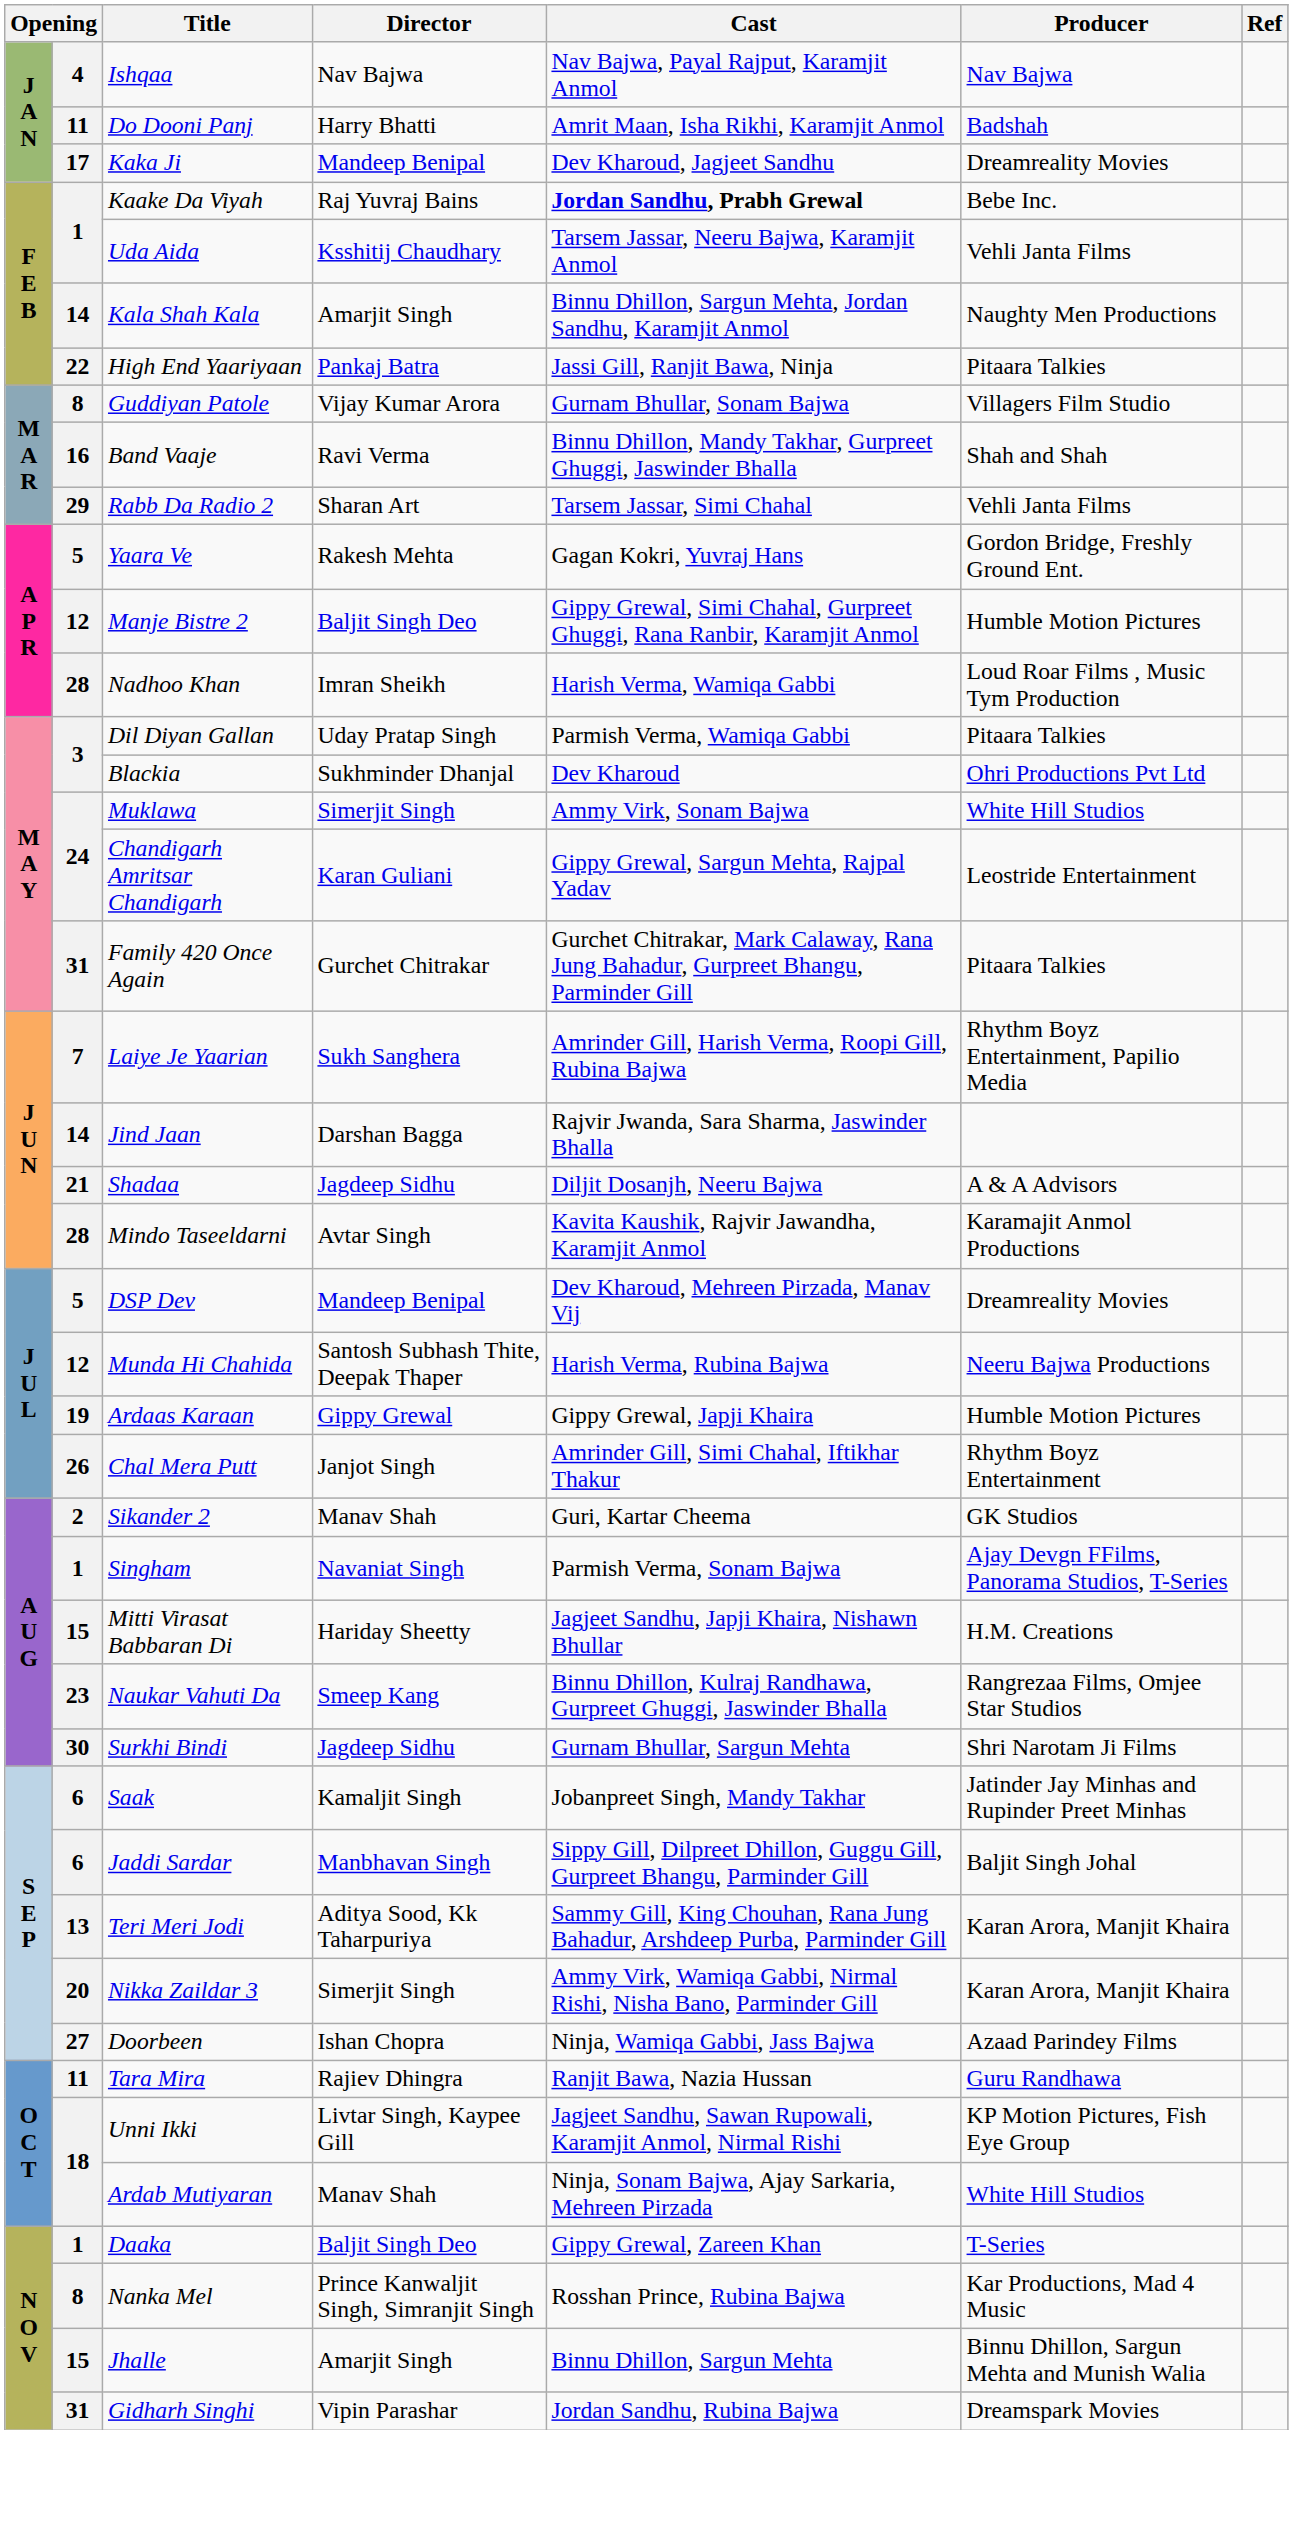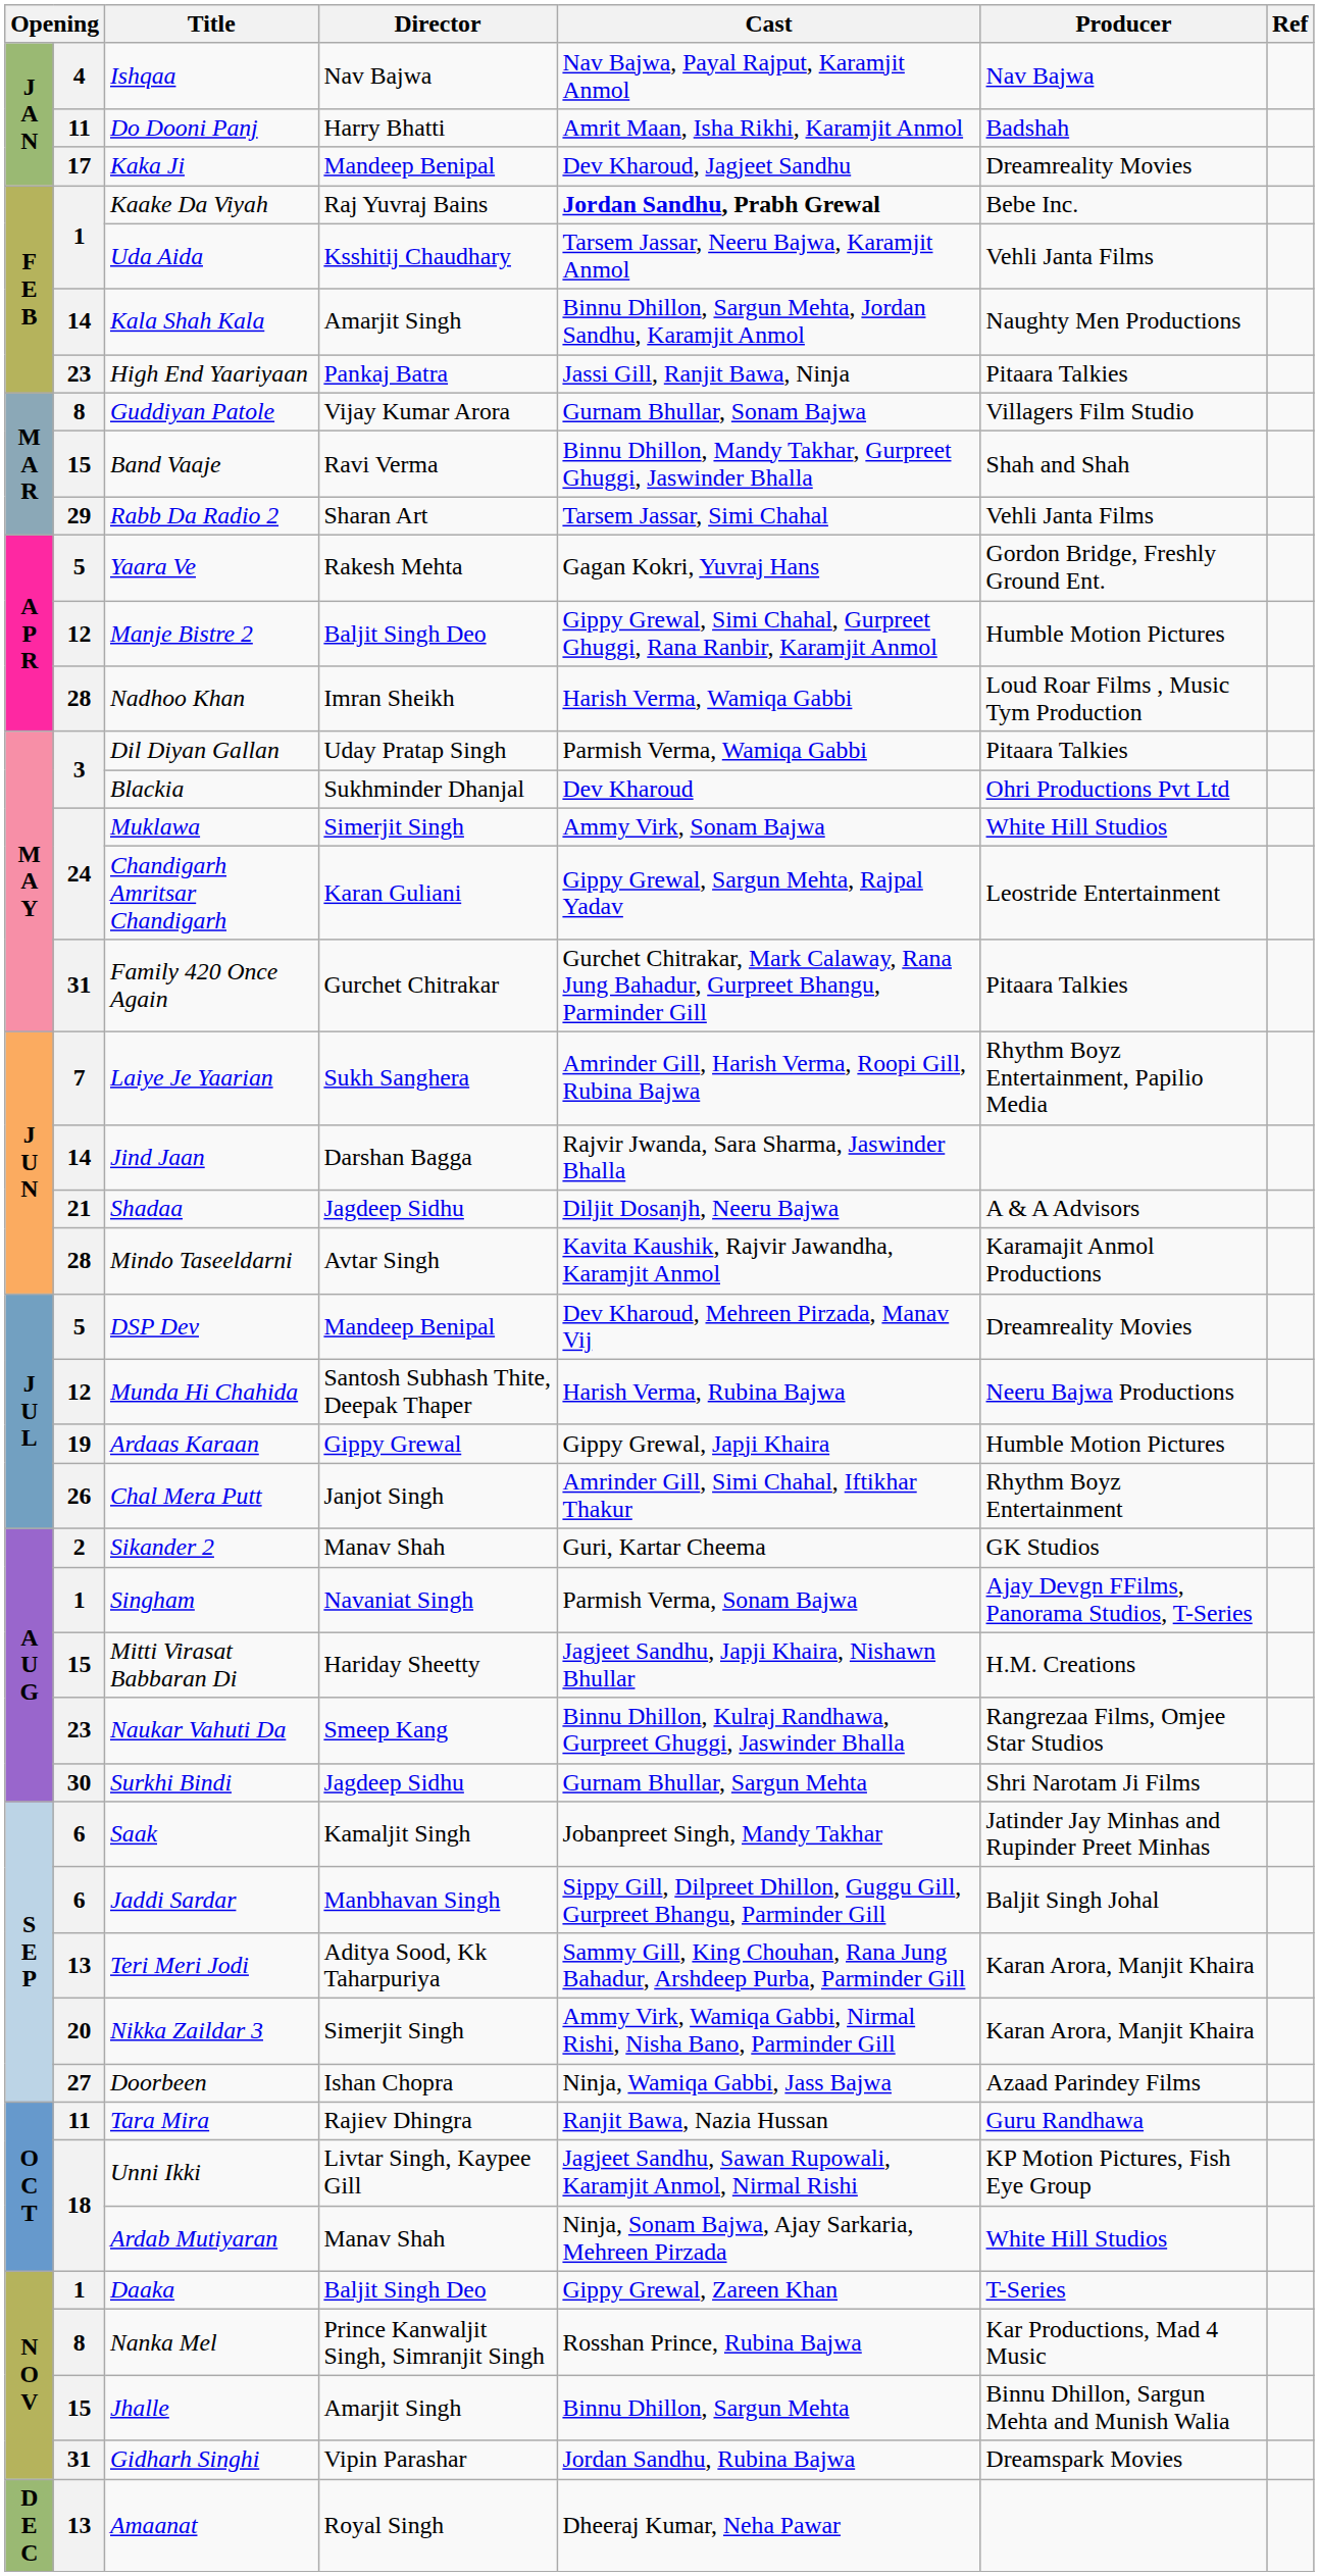High End Yaariyaan | column 2: 22 -> 23
Band Vaaje | column 2: 16 -> 15
+ row: D E C | 13 | Amaanat | Royal Singh | Dheeraj Kumar, Neha Pawar
